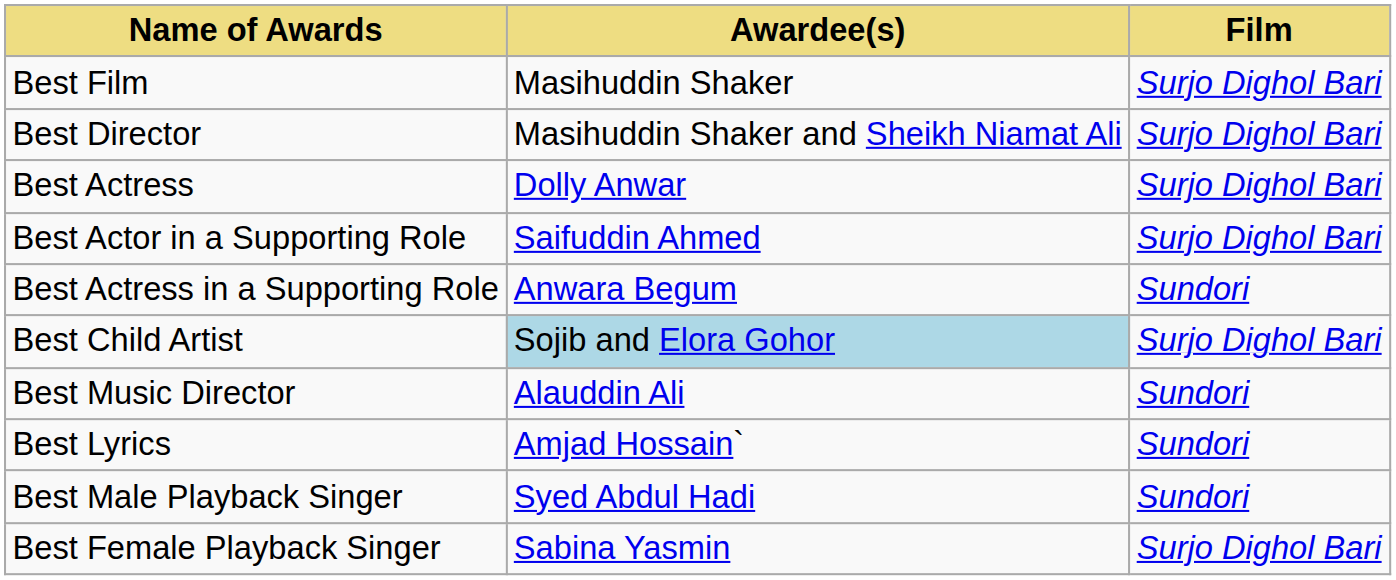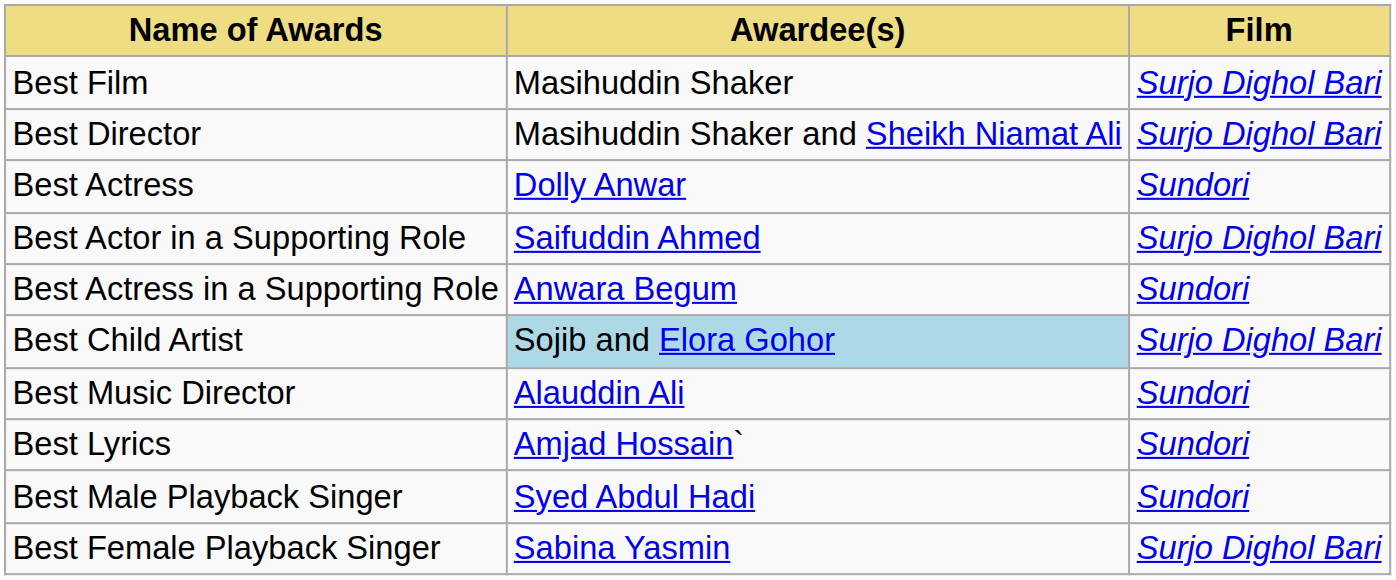Best Actress | Film: Surjo Dighol Bari -> Sundori
